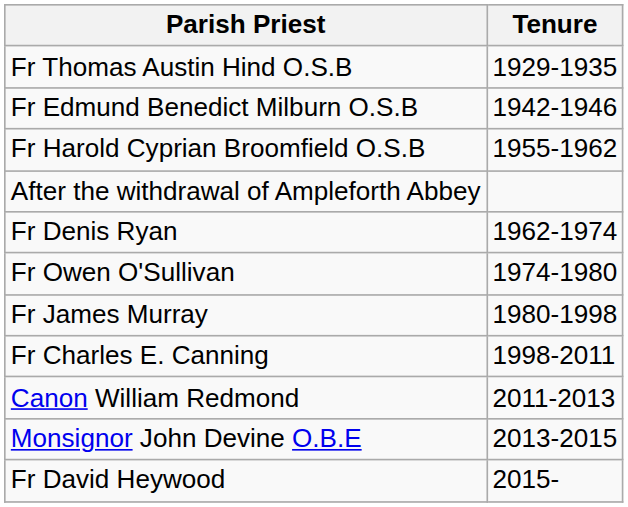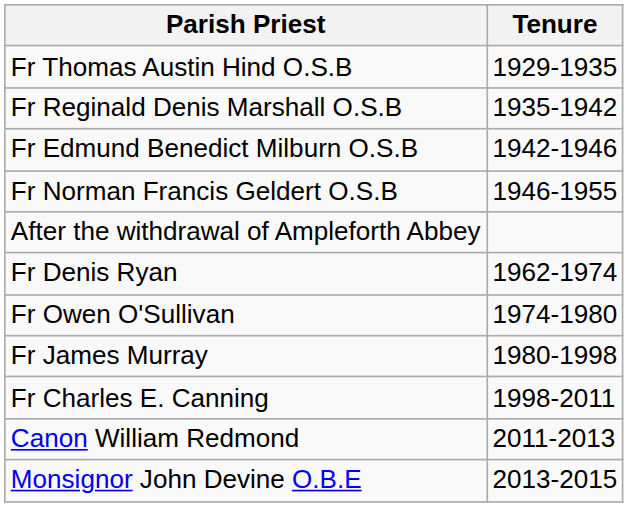+ row: Fr Reginald Denis Marshall O.S.B | 1935-1942
+ row: Fr Norman Francis Geldert O.S.B | 1946-1955
- row: Fr Harold Cyprian Broomfield O.S.B | 1955-1962
- row: Fr David Heywood | 2015-
